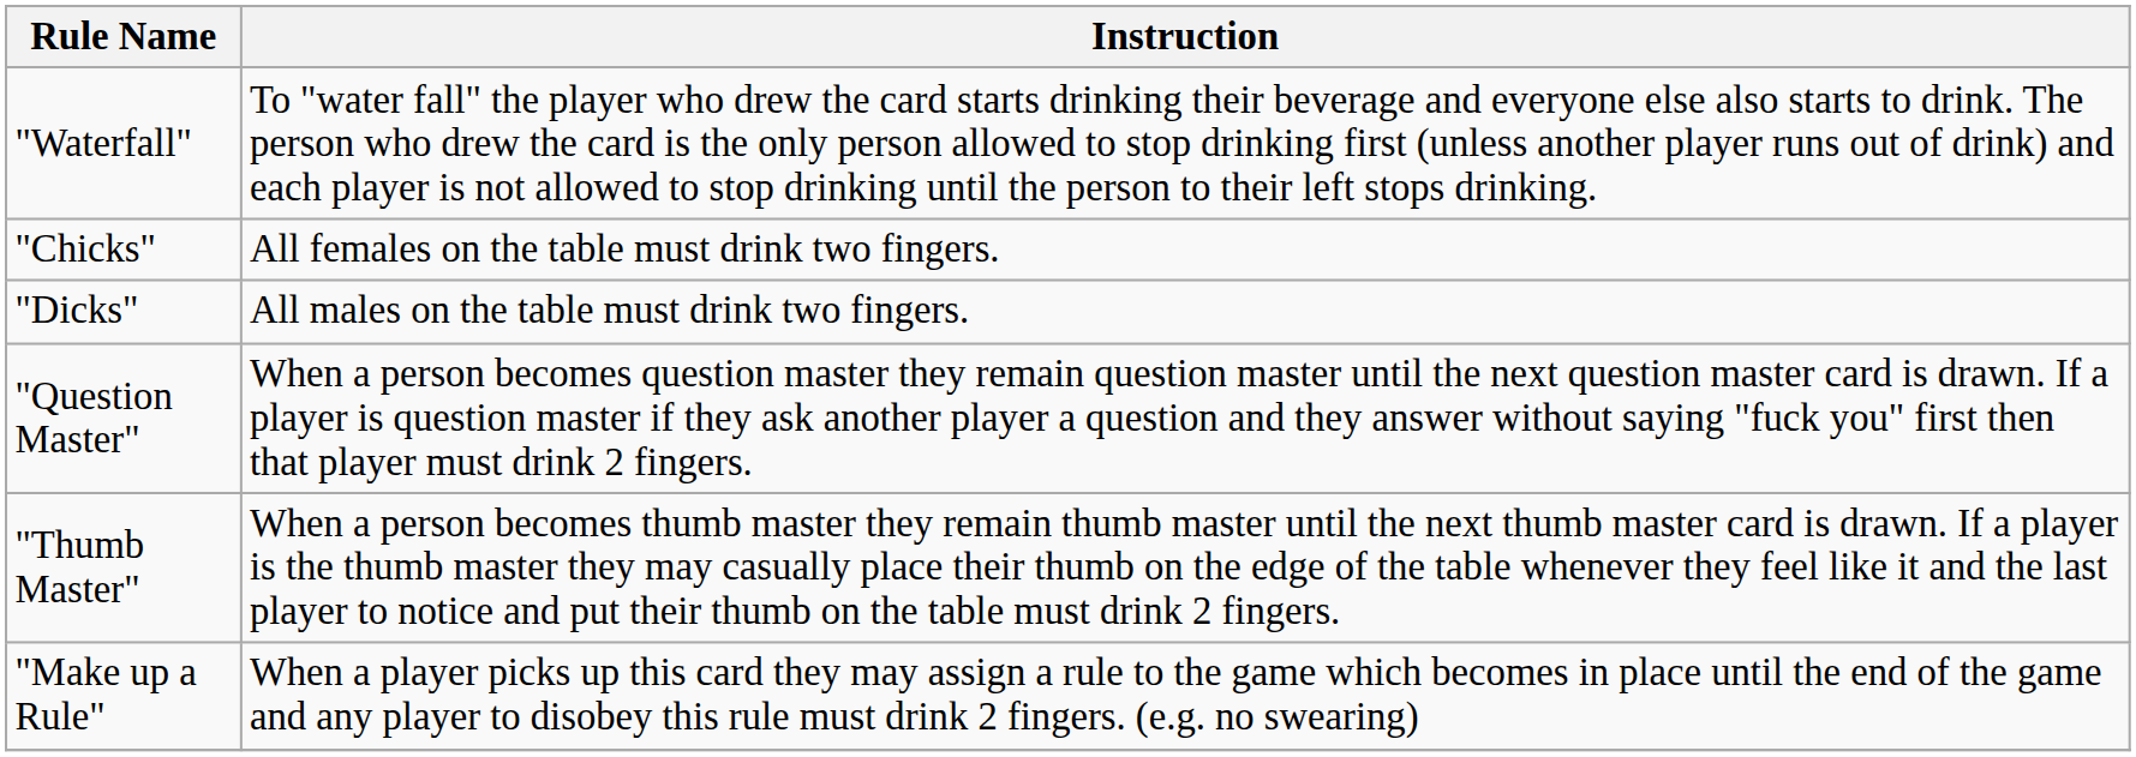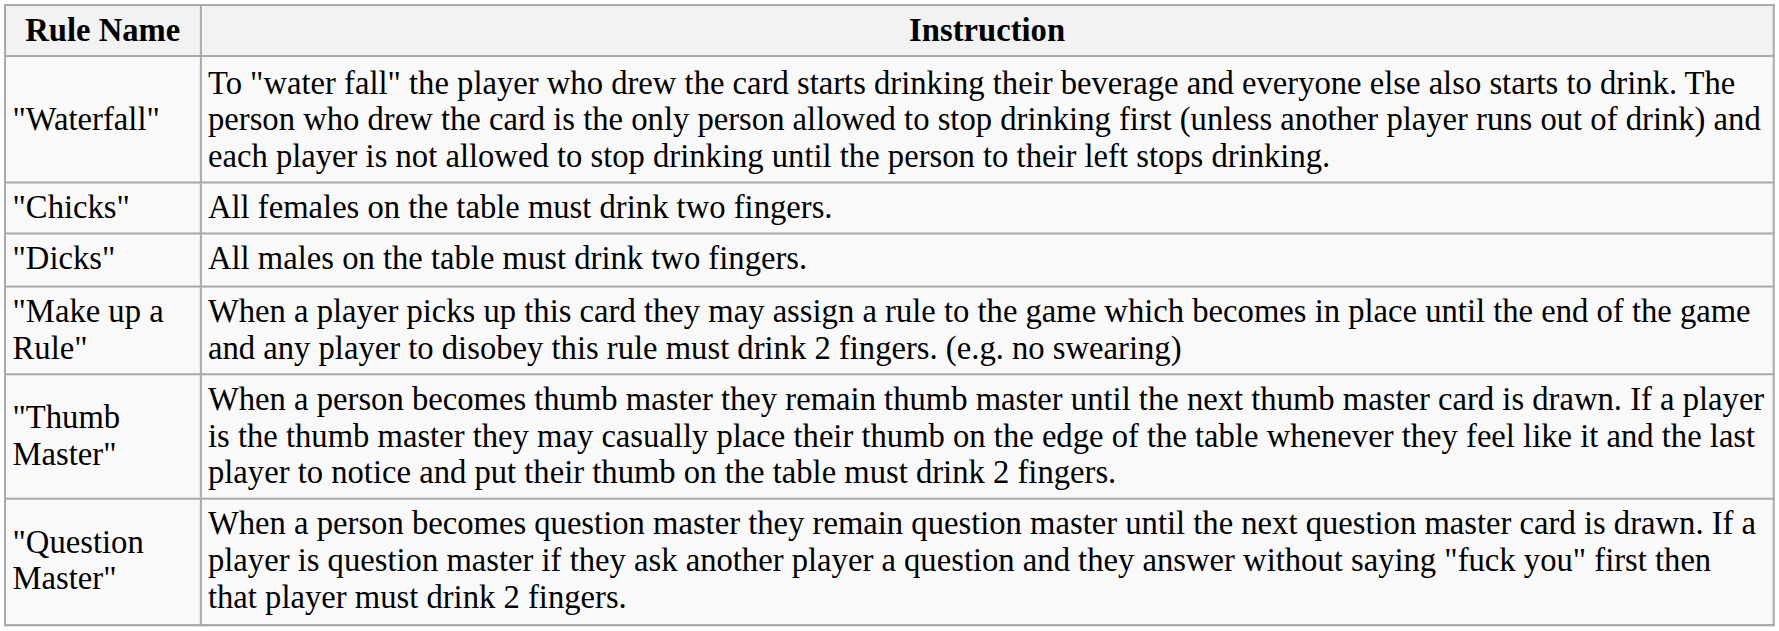rows swapped: "Question Master" <-> "Make up a Rule"
